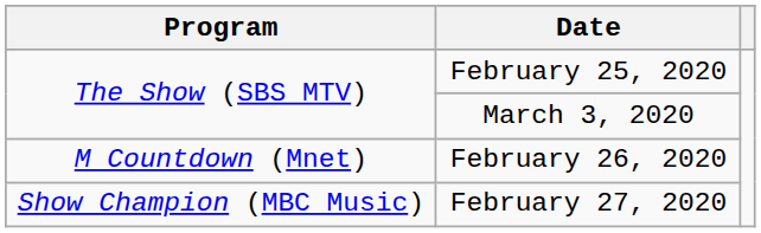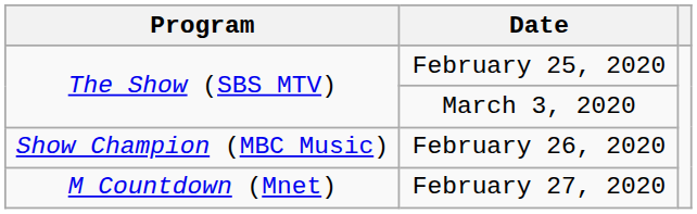February 26, 2020 | Program: M Countdown (Mnet) -> Show Champion (MBC Music)
February 27, 2020 | Program: Show Champion (MBC Music) -> M Countdown (Mnet)
